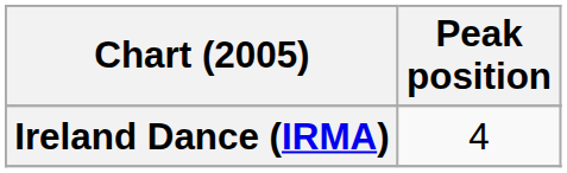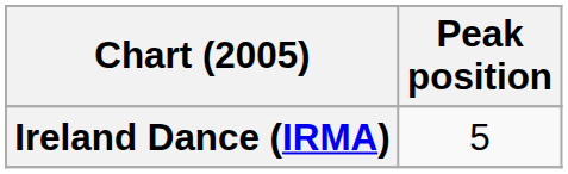Ireland Dance (IRMA) | Peak position: 4 -> 5
